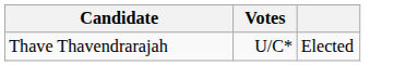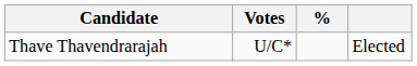+ column: %
